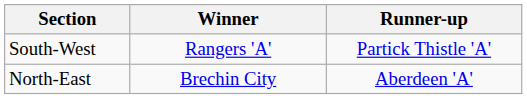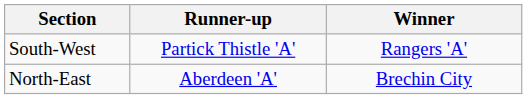columns swapped: Winner <-> Runner-up
